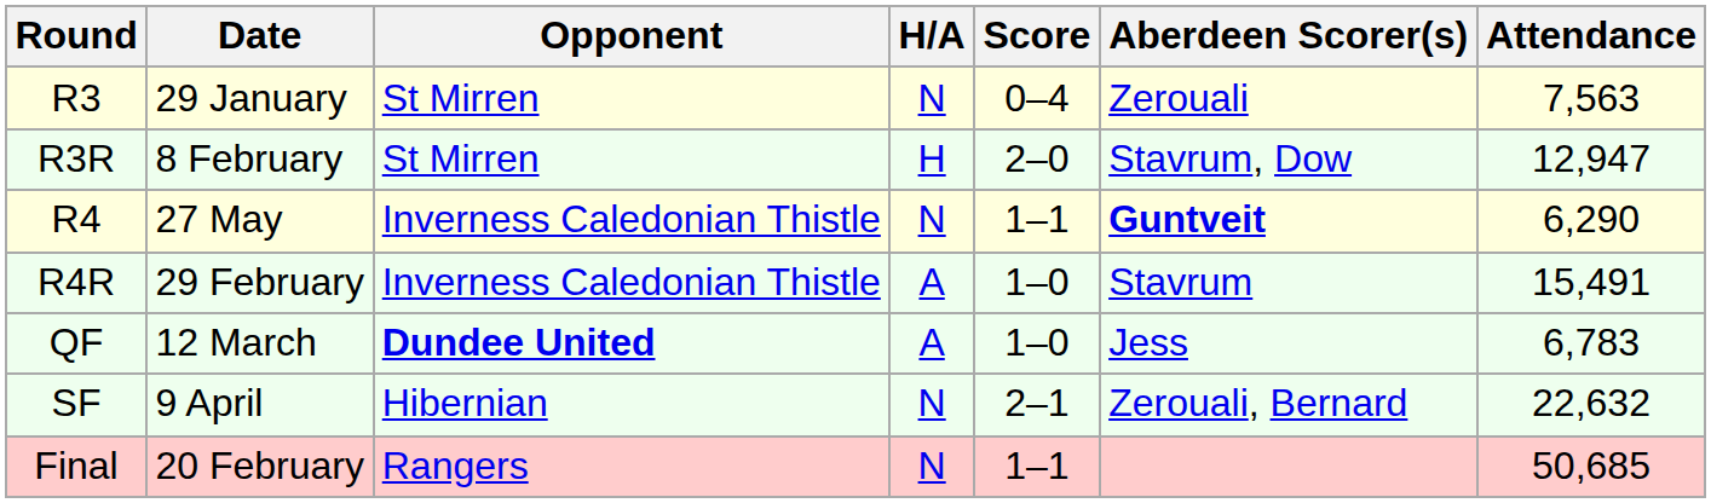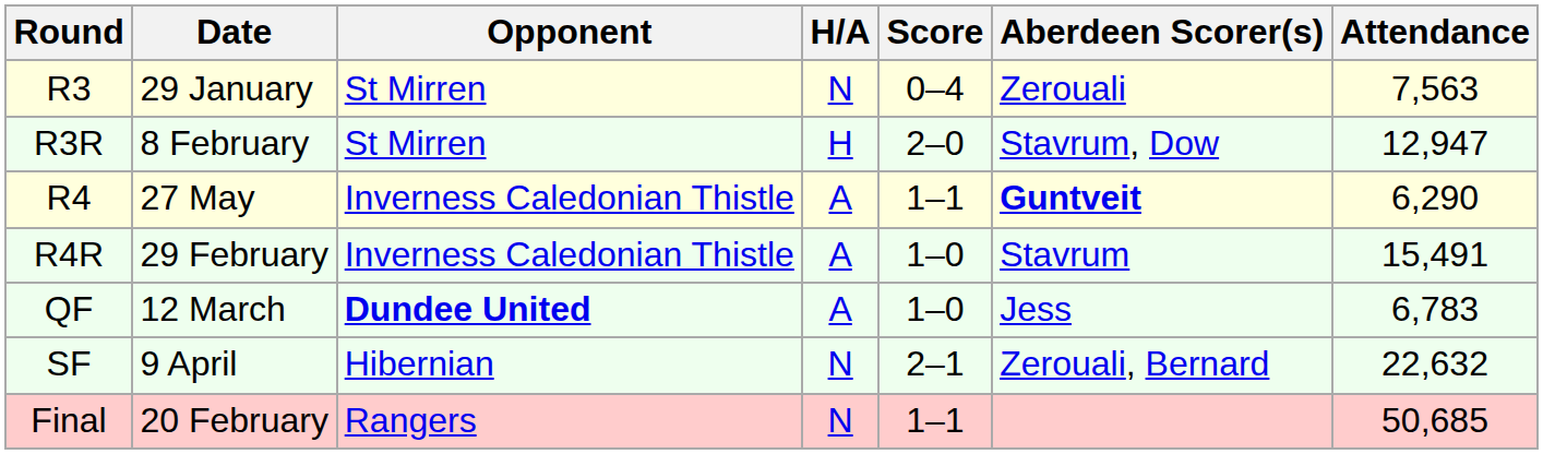R4 | H/A: N -> A
